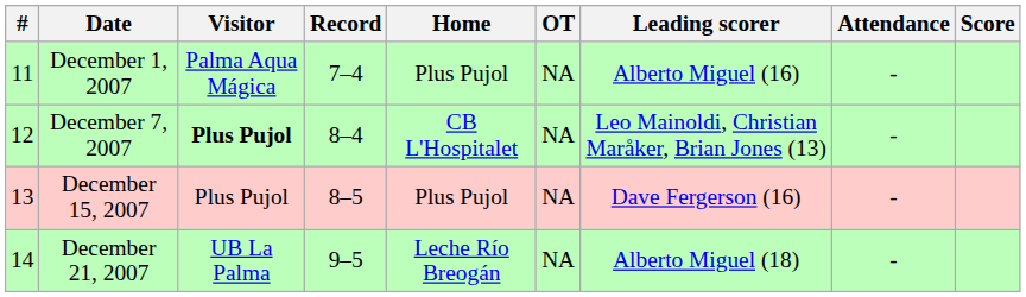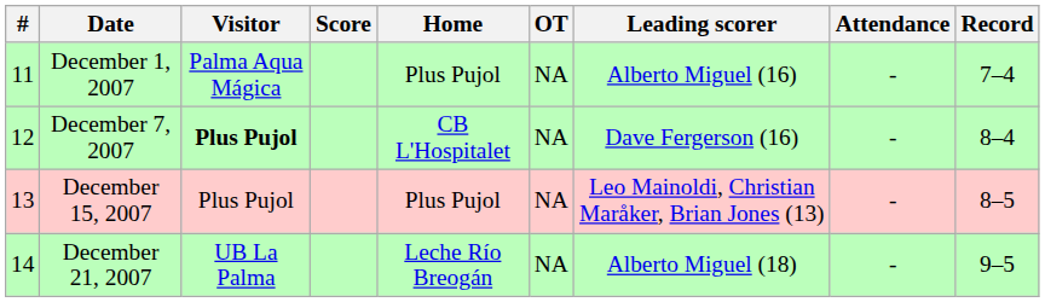columns swapped: Score <-> Record
December 7, 2007 | Leading scorer: Leo Mainoldi, Christian Maråker, Brian Jones (13) -> Dave Fergerson (16)
December 15, 2007 | Leading scorer: Dave Fergerson (16) -> Leo Mainoldi, Christian Maråker, Brian Jones (13)
